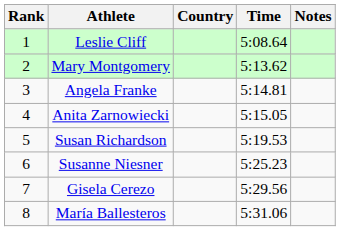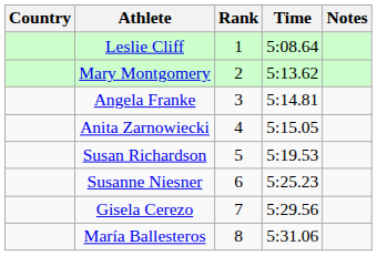columns swapped: Rank <-> Country
